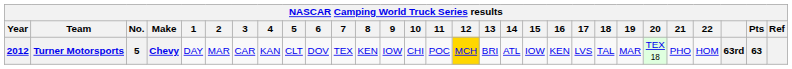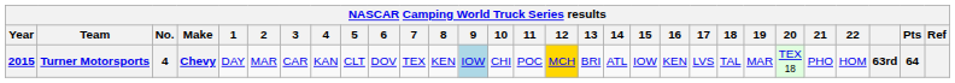Turner Motorsports | Year: 2012 -> 2015
Turner Motorsports | No.: 5 -> 4
Turner Motorsports | 9: no background -> lightblue background
Turner Motorsports | Pts: 63 -> 64
